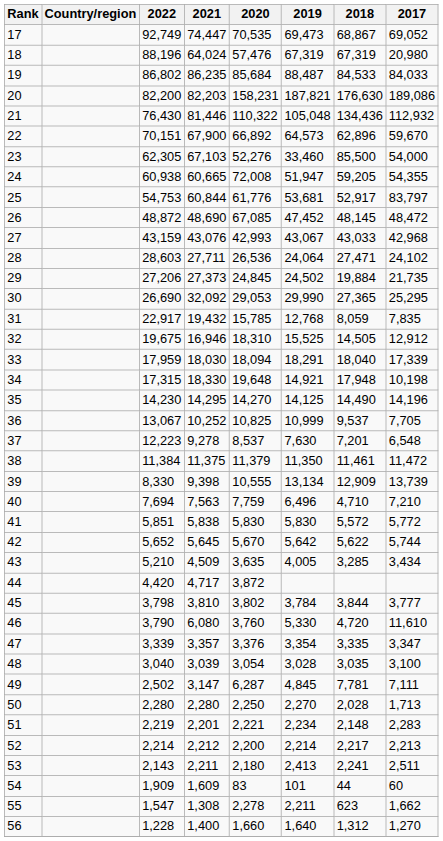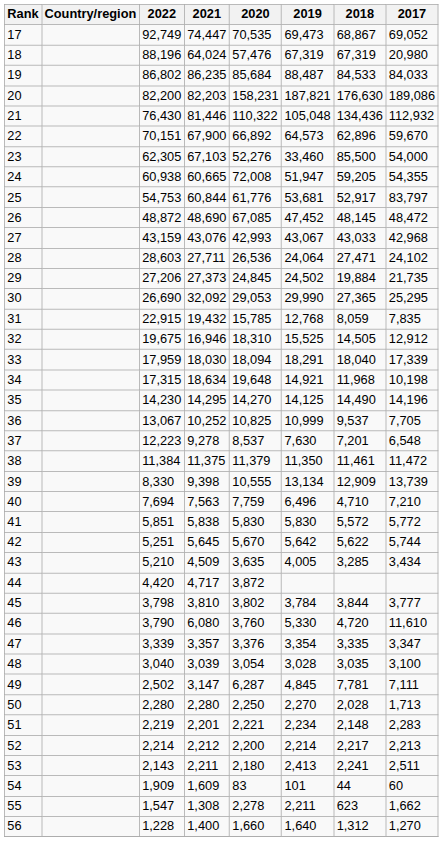31 | 2022: 22,917 -> 22,915
34 | 2021: 18,330 -> 18,634
34 | 2018: 17,948 -> 11,968
42 | 2022: 5,652 -> 5,251
